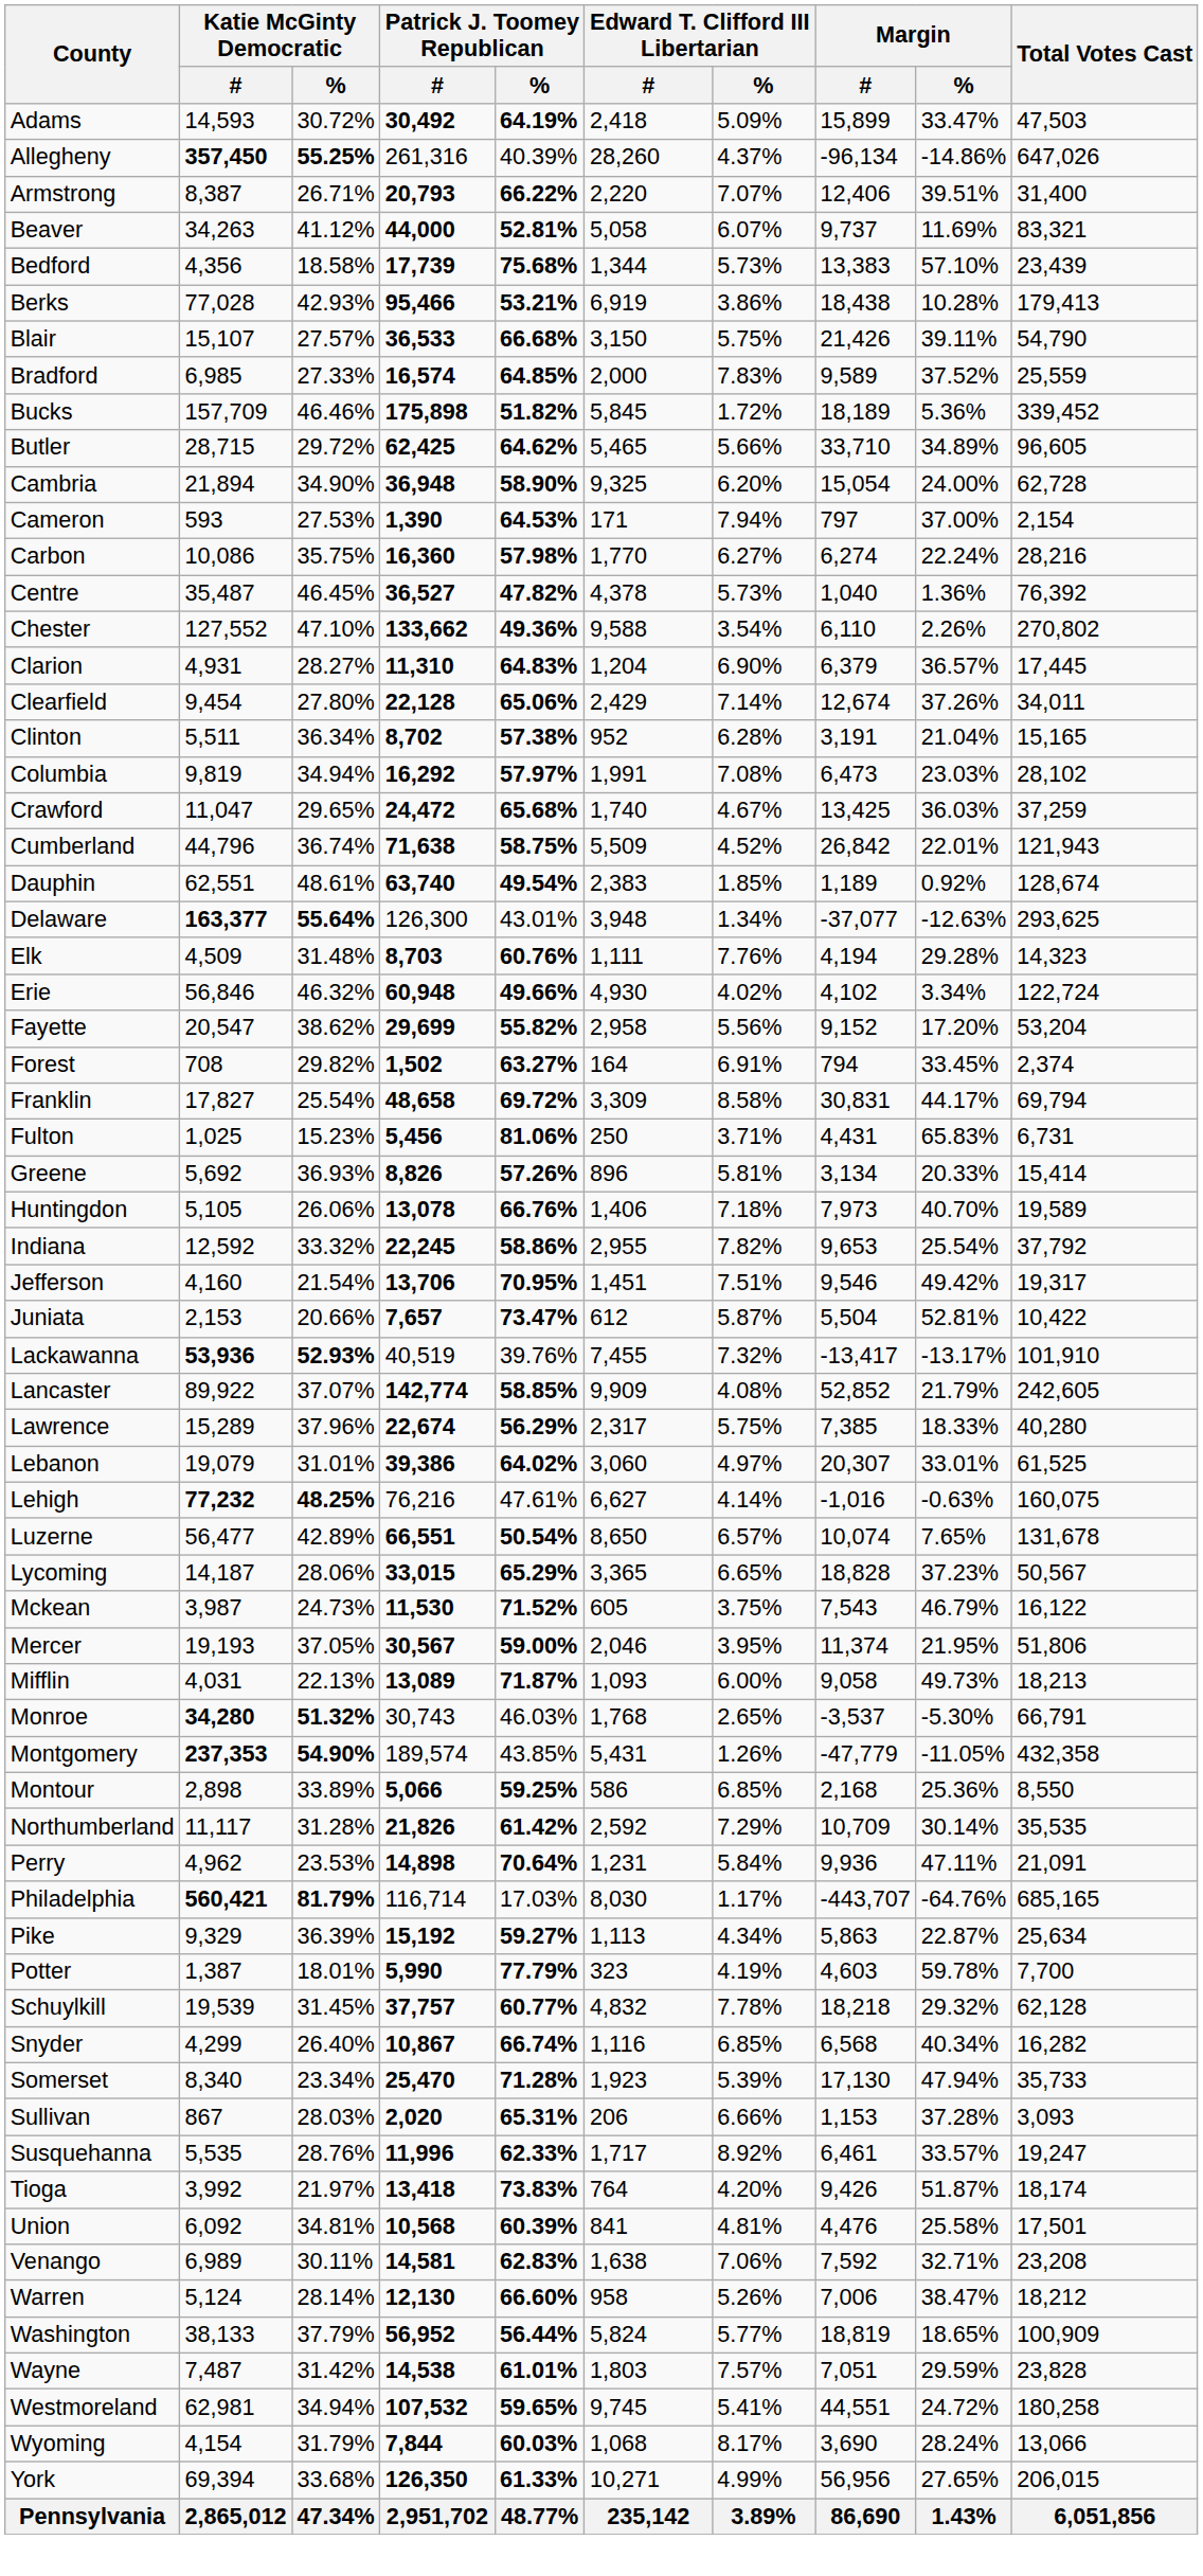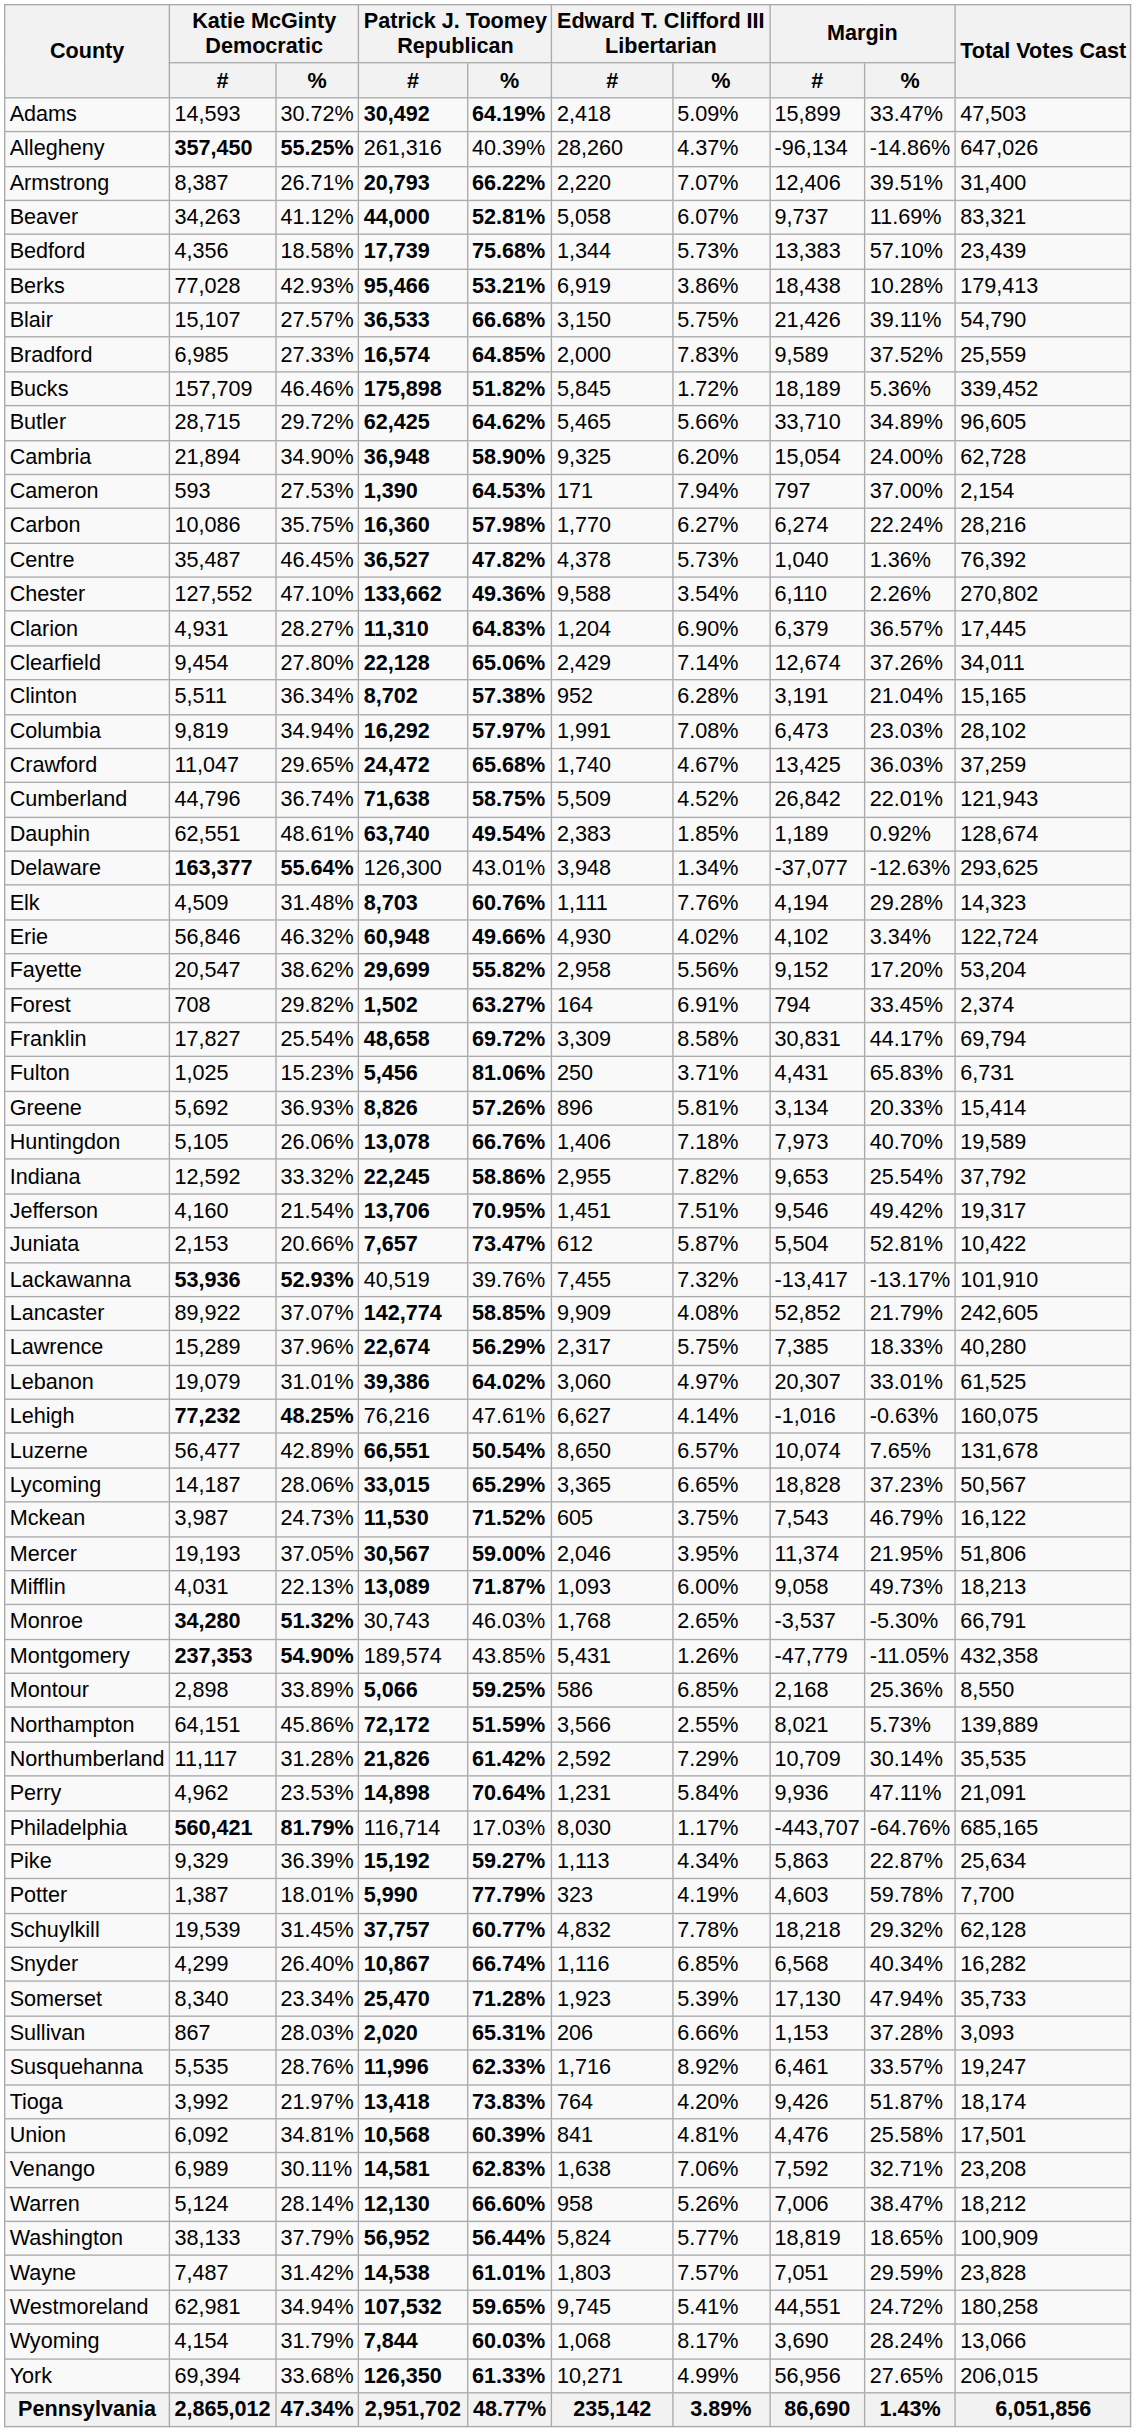+ row: Northampton | 64,151 | 45.86% | 72,172 | 51.59% | 3,566 | 2.55% | 8,021 | 5.73% | 139,889
Susquehanna | Edward T. Clifford III Libertarian / #: 1,717 -> 1,716
